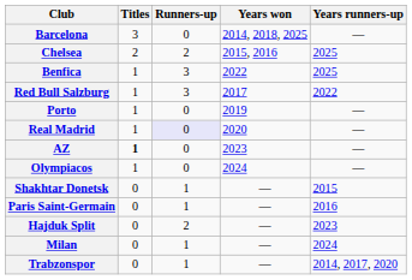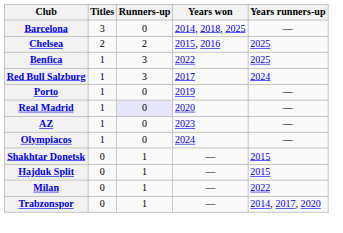Red Bull Salzburg | Years runners-up: 2022 -> 2024
AZ | Titles: bold -> normal
- row: Paris Saint-Germain | 0 | 1 | — | 2016
Hajduk Split | Runners-up: 2 -> 1
Hajduk Split | Years runners-up: 2023 -> 2015
Milan | Years runners-up: 2024 -> 2022
